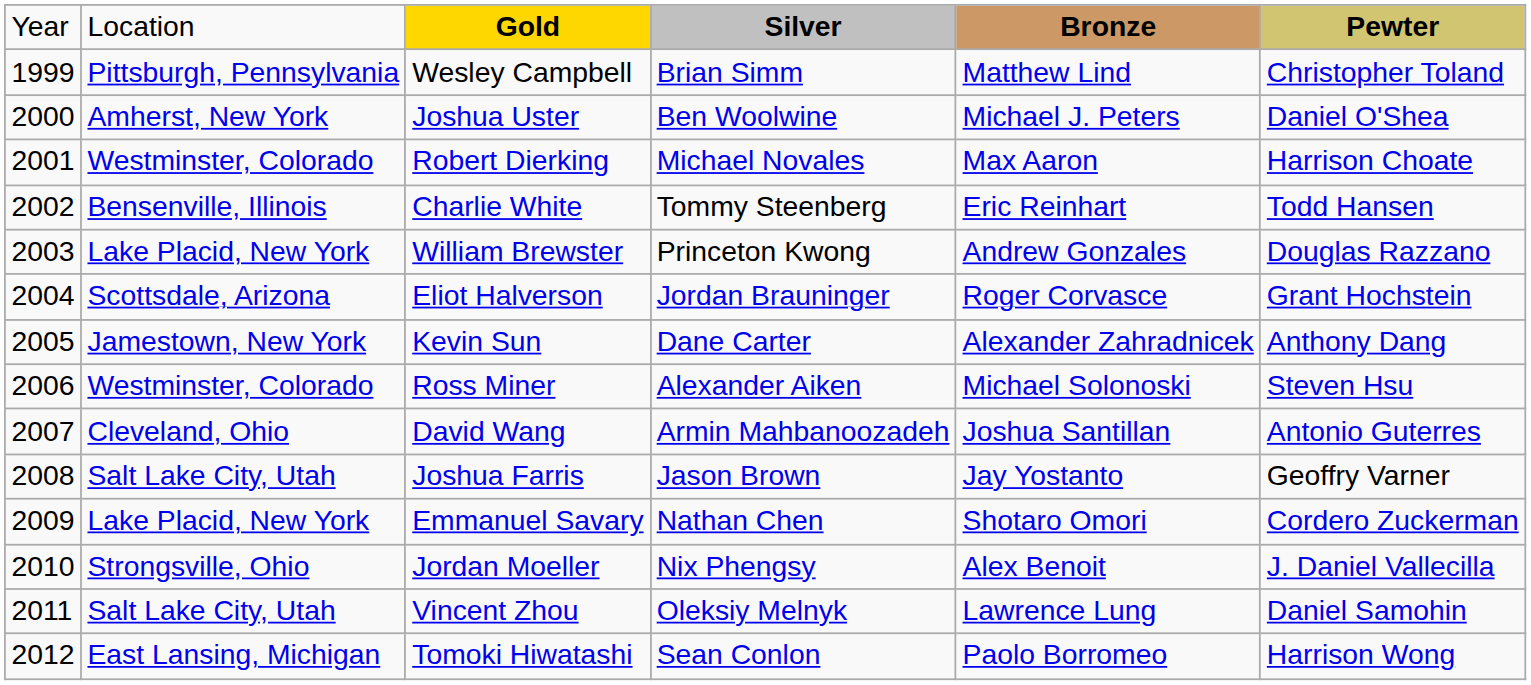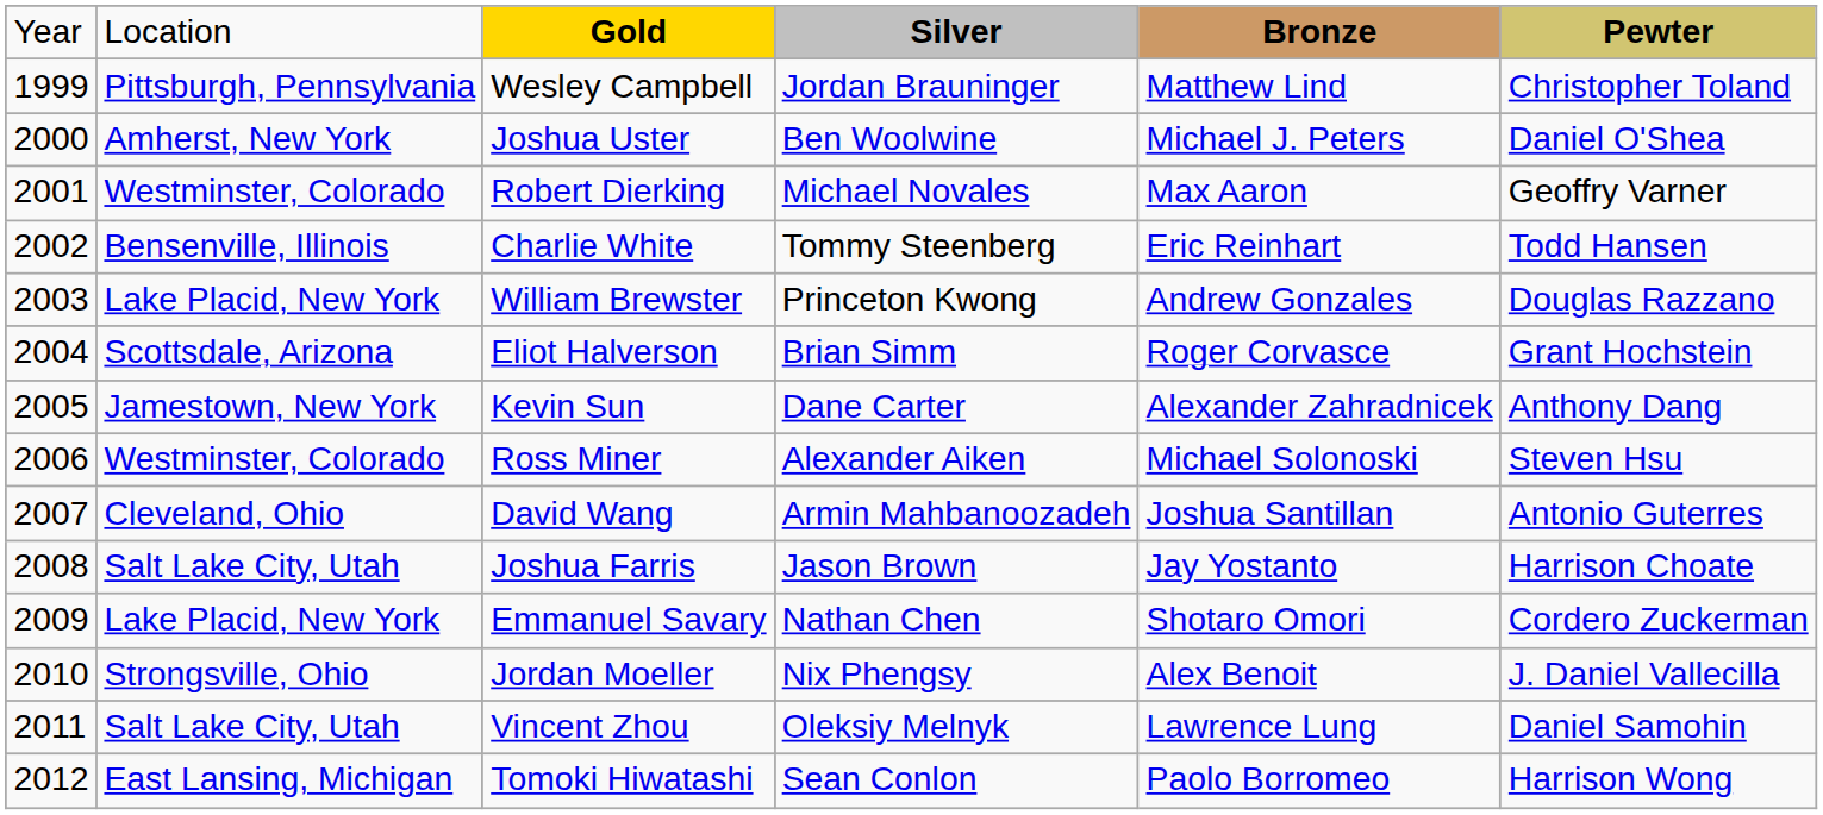Wesley Campbell | column 4: Brian Simm -> Jordan Brauninger
Robert Dierking | column 6: Harrison Choate -> Geoffry Varner
Eliot Halverson | column 4: Jordan Brauninger -> Brian Simm
Joshua Farris | column 6: Geoffry Varner -> Harrison Choate
